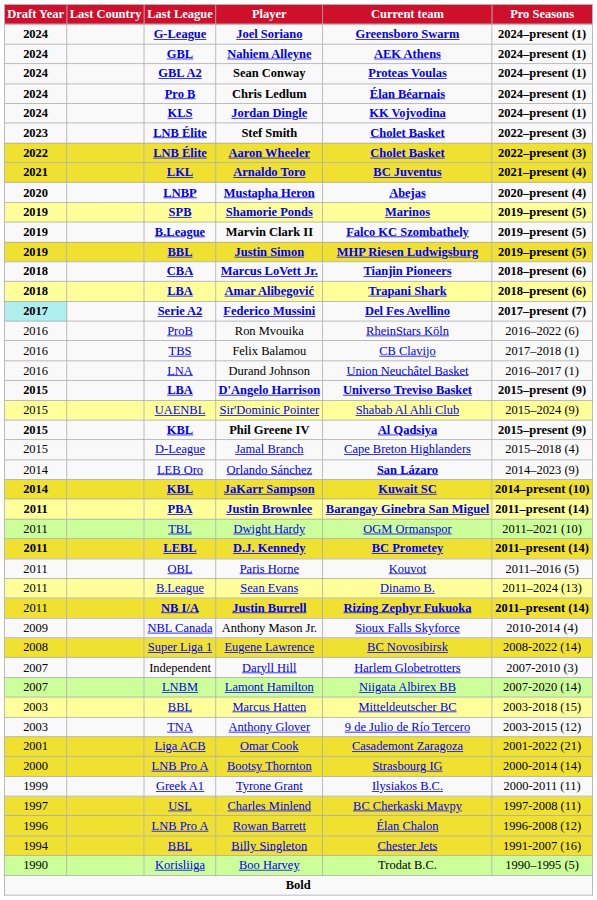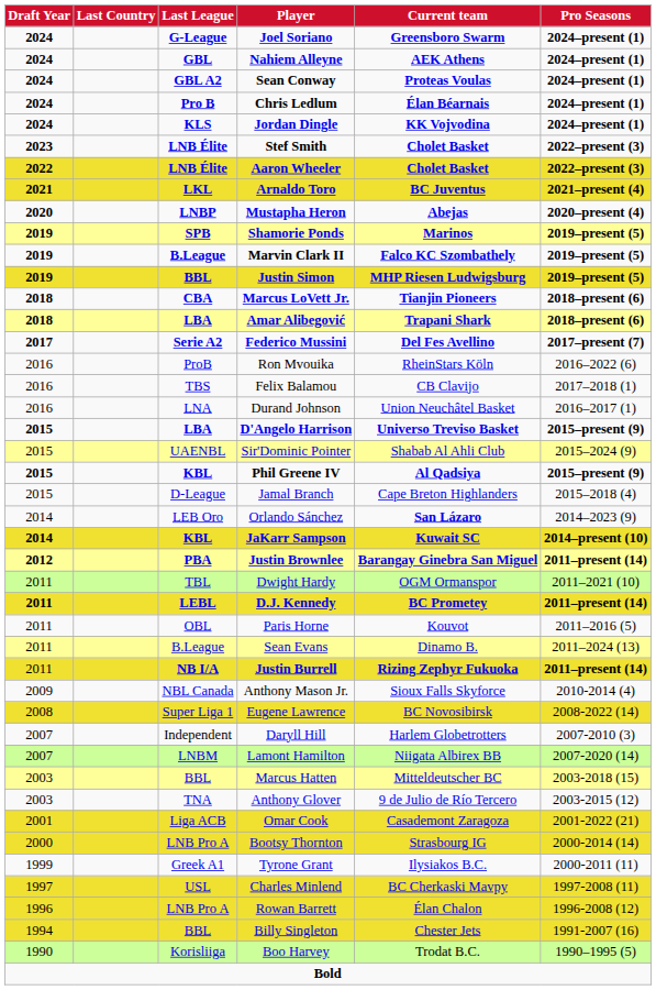Federico Mussini | Draft Year: paleturquoise background -> no background
Justin Brownlee | Draft Year: 2011 -> 2012
